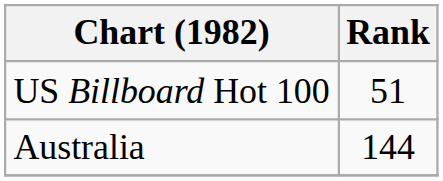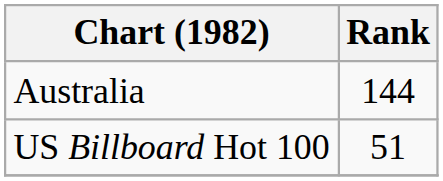rows swapped: Australia <-> US Billboard Hot 100
